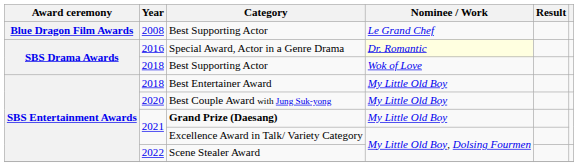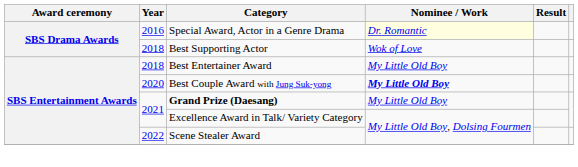- row: Blue Dragon Film Awards | 2008 | Best Supporting Actor | Le Grand Chef
Best Couple Award with Jung Suk-yong | Nominee / Work: normal -> bold
